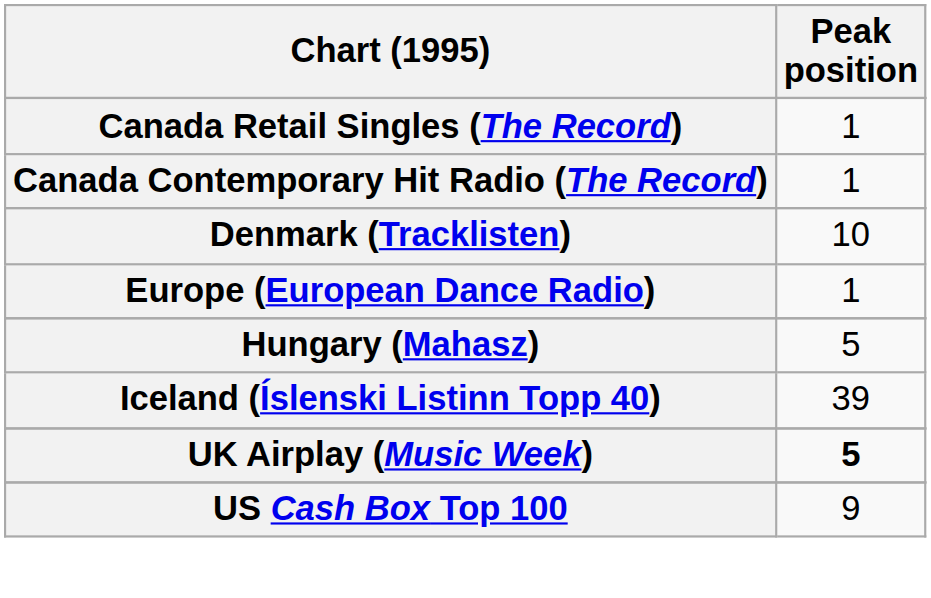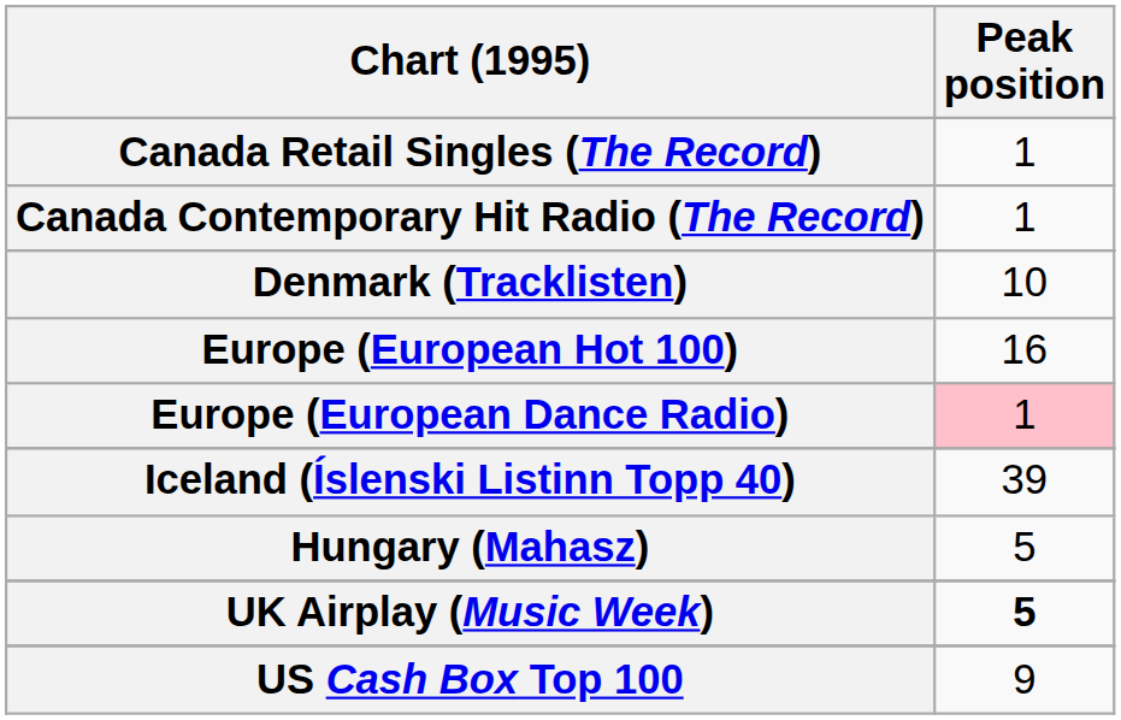+ row: Europe (European Hot 100) | 16
Europe (European Dance Radio) | Peak position: no background -> pink background
rows swapped: Hungary (Mahasz) <-> Iceland (Íslenski Listinn Topp 40)
